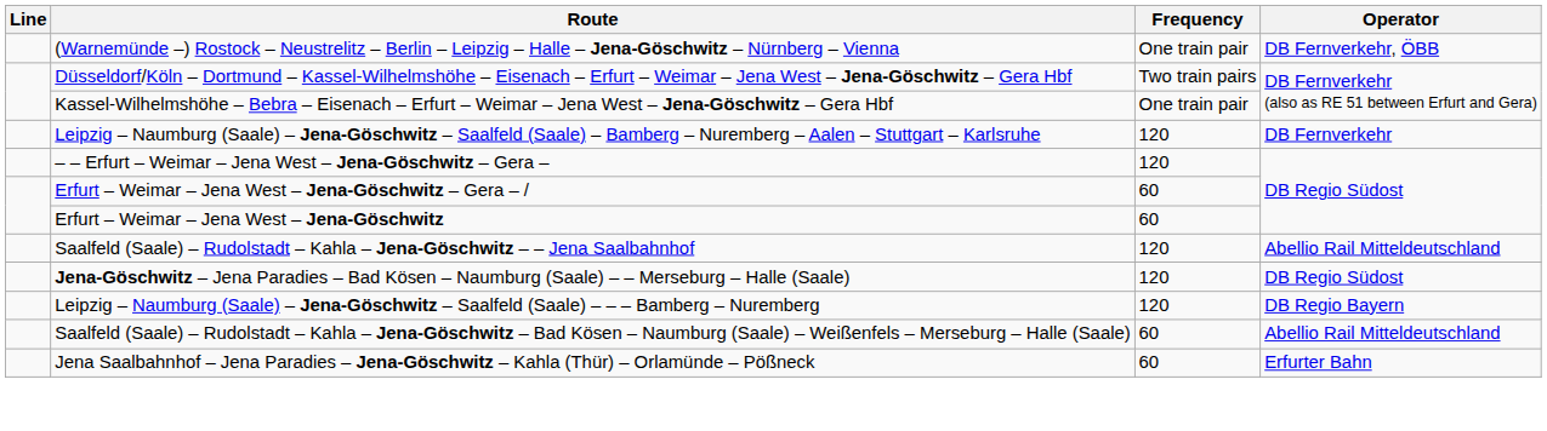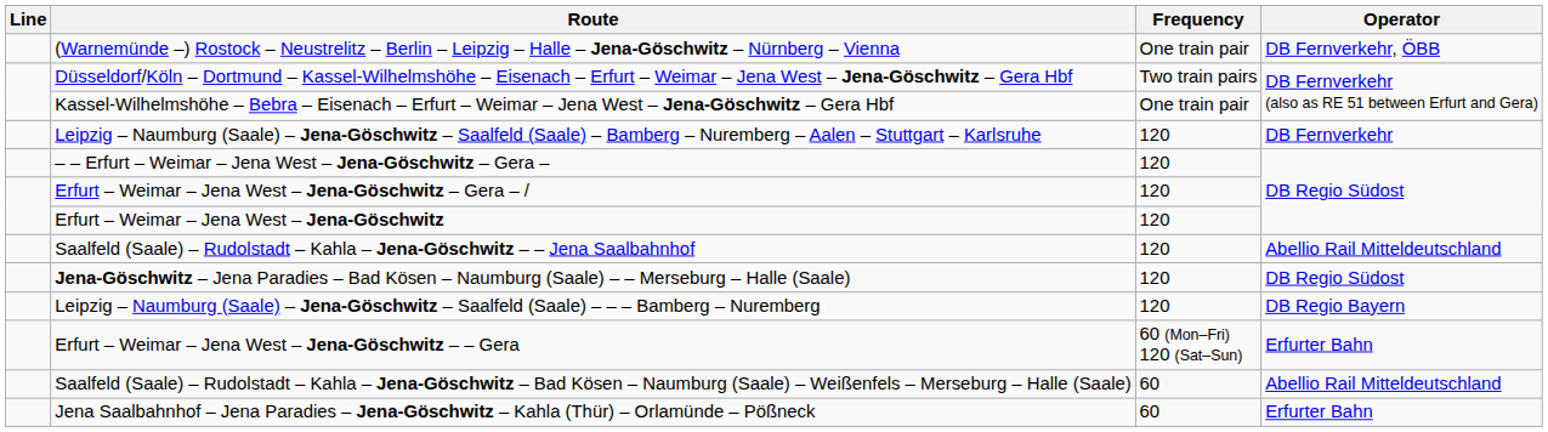Erfurt – Weimar – Jena West – Jena-Göschwitz – Gera – / | Frequency: 60 -> 120
Erfurt – Weimar – Jena West – Jena-Göschwitz | Frequency: 60 -> 120
+ row: Erfurt – Weimar – Jena West – Jena-Göschwitz – – Gera | 60 (Mon–Fri) 120 (Sat–Sun) | Erfurter Bahn
